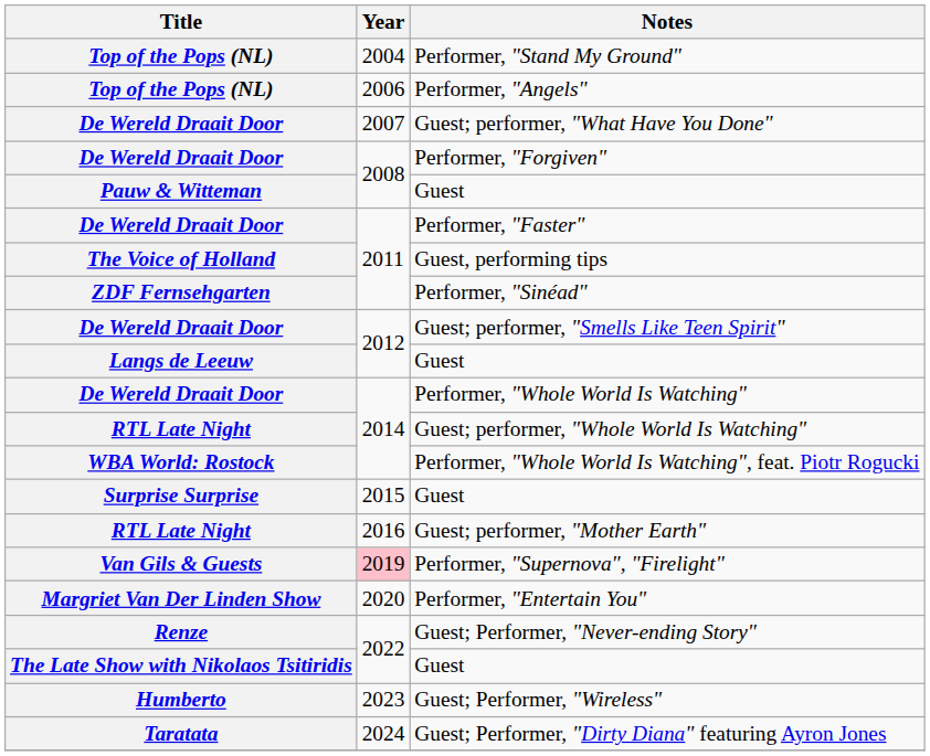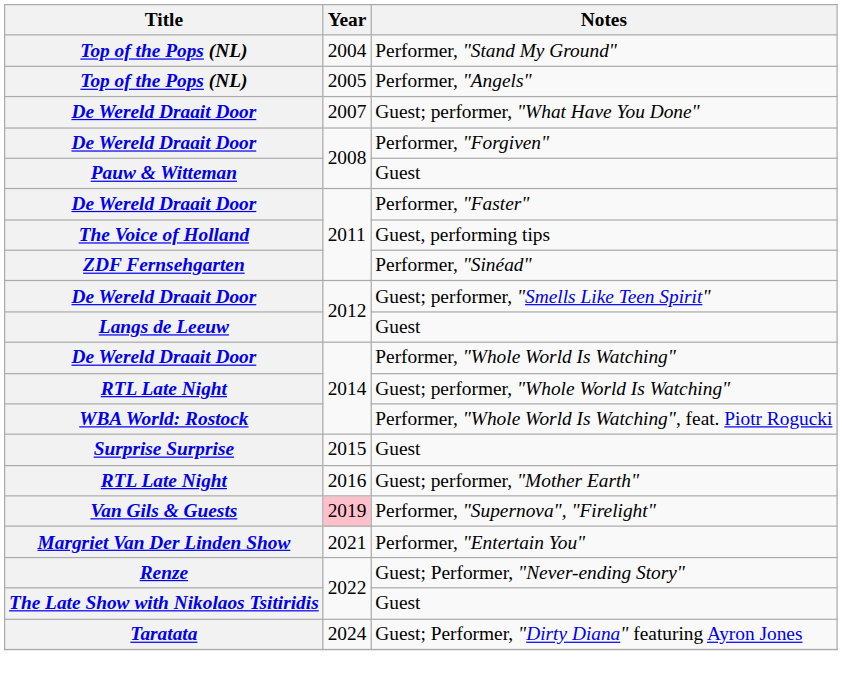Performer, "Angels" | Year: 2006 -> 2005
Performer, "Entertain You" | Year: 2020 -> 2021
- row: Humberto | 2023 | Guest; Performer, "Wireless"
